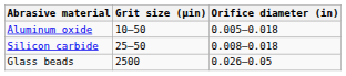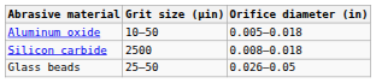Silicon carbide | Grit size (μin): 25–50 -> 2500
Glass beads | Grit size (μin): 2500 -> 25–50
